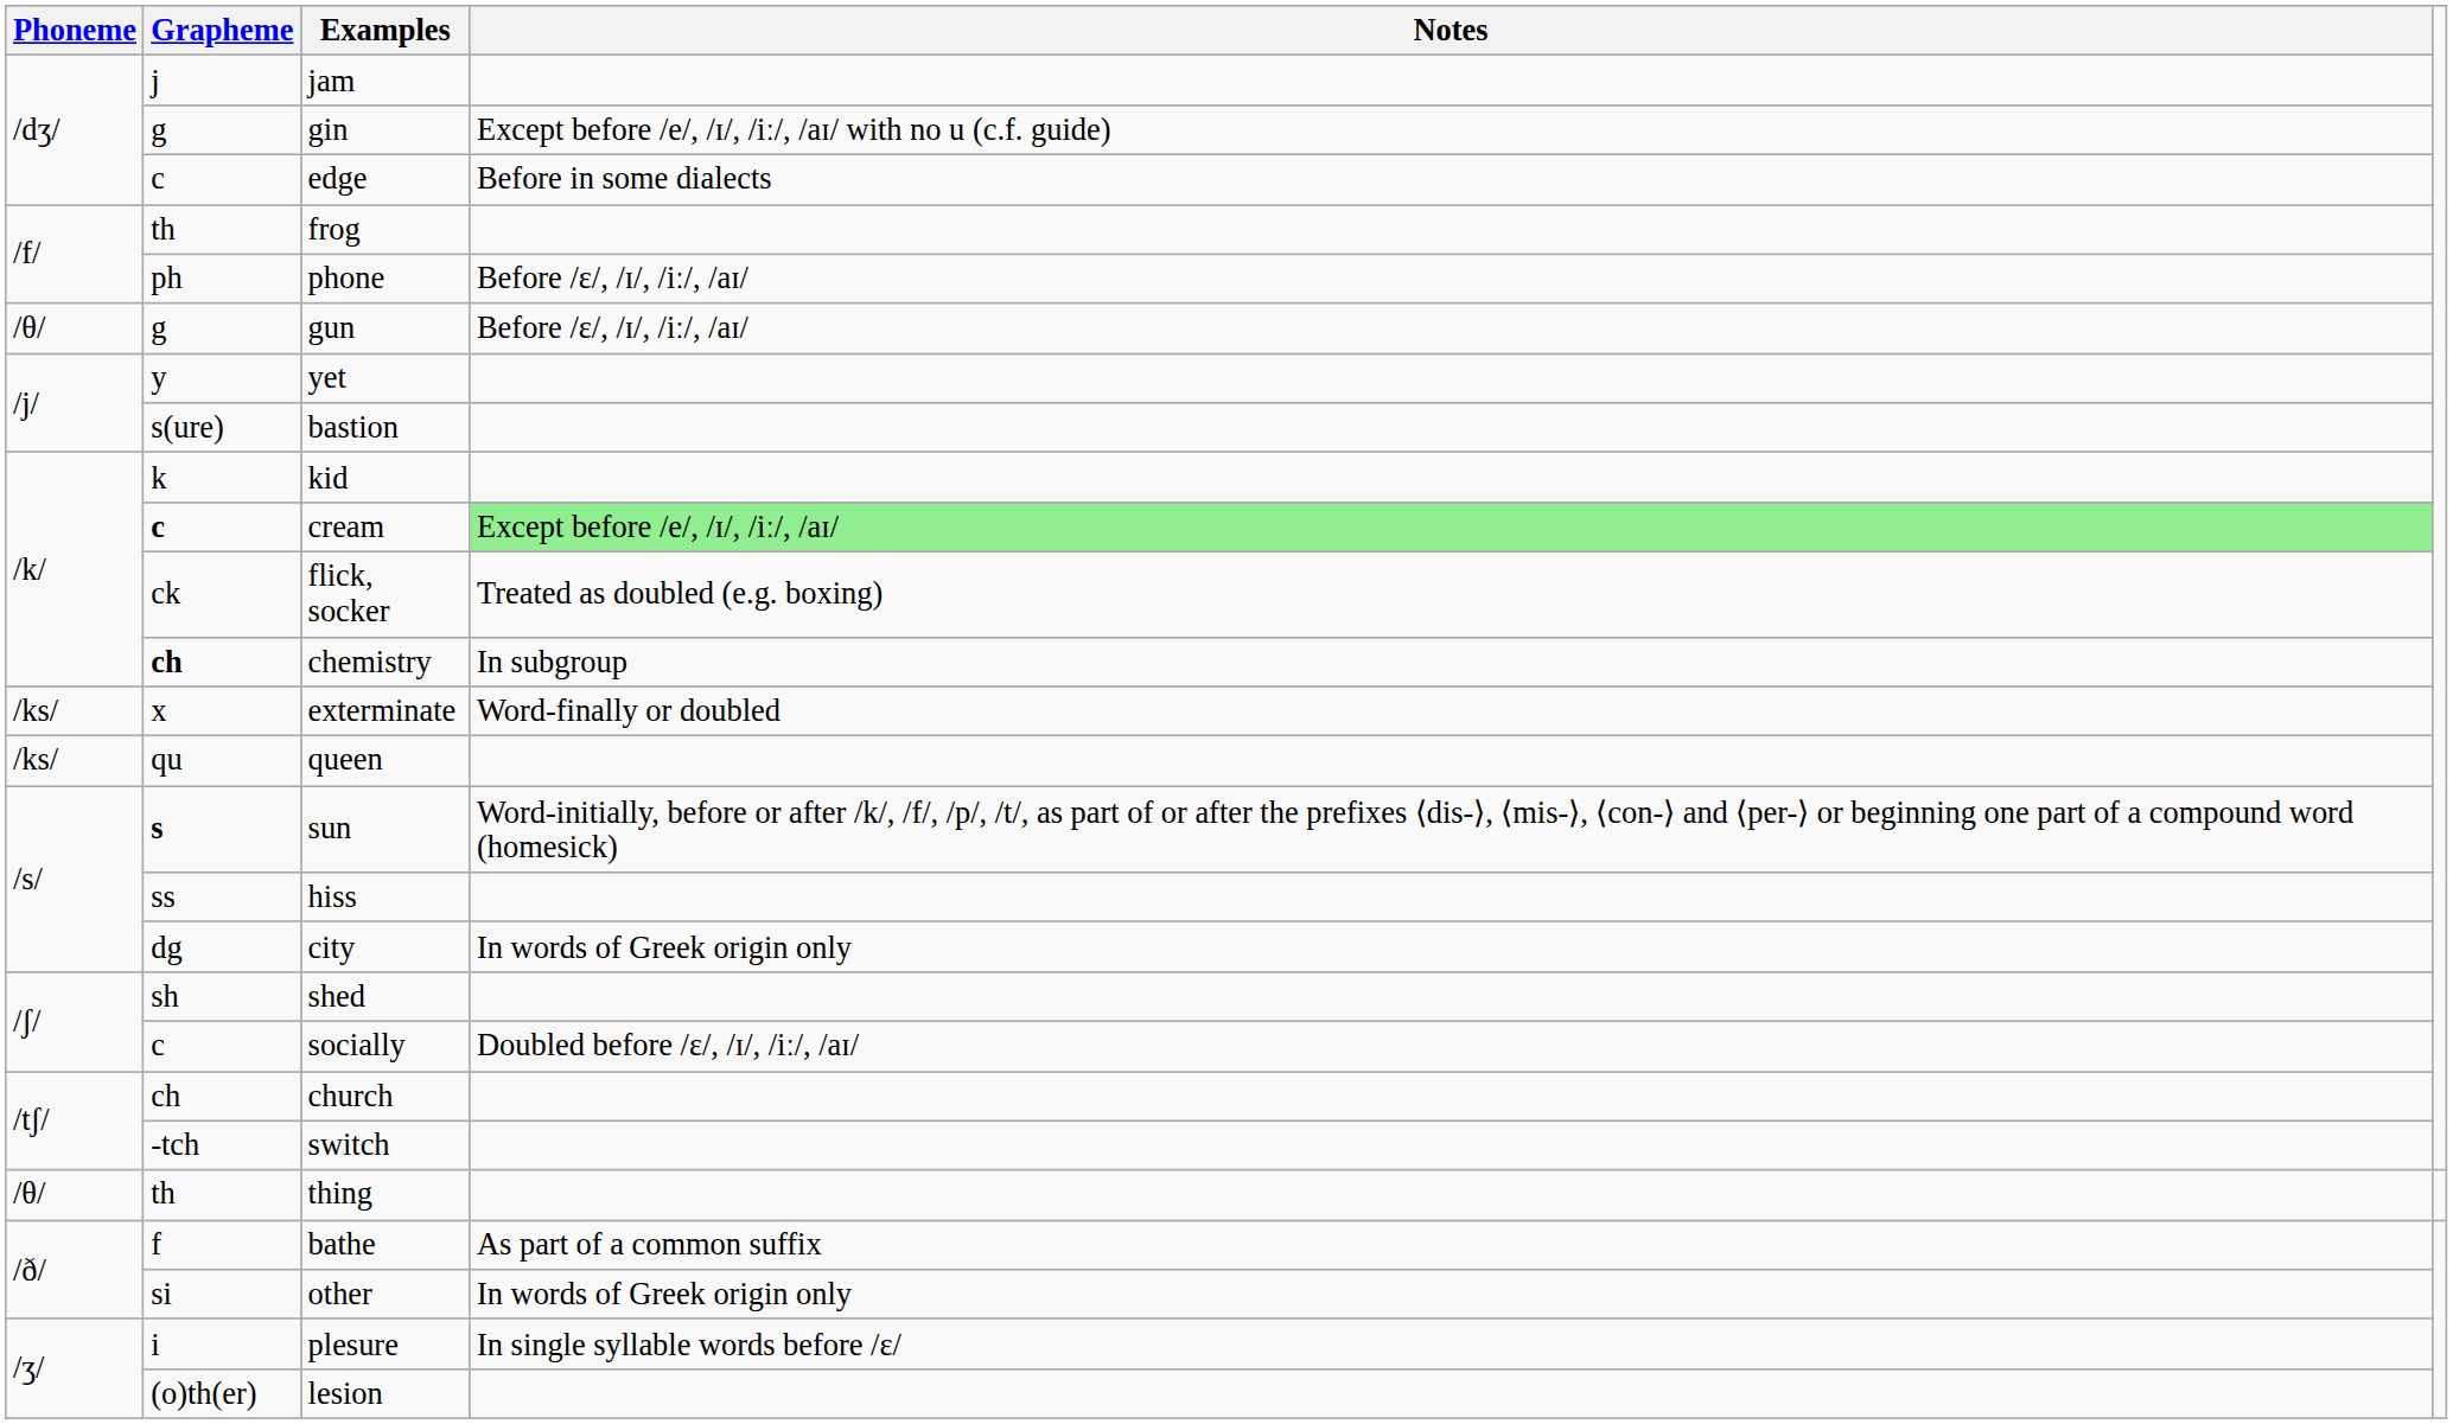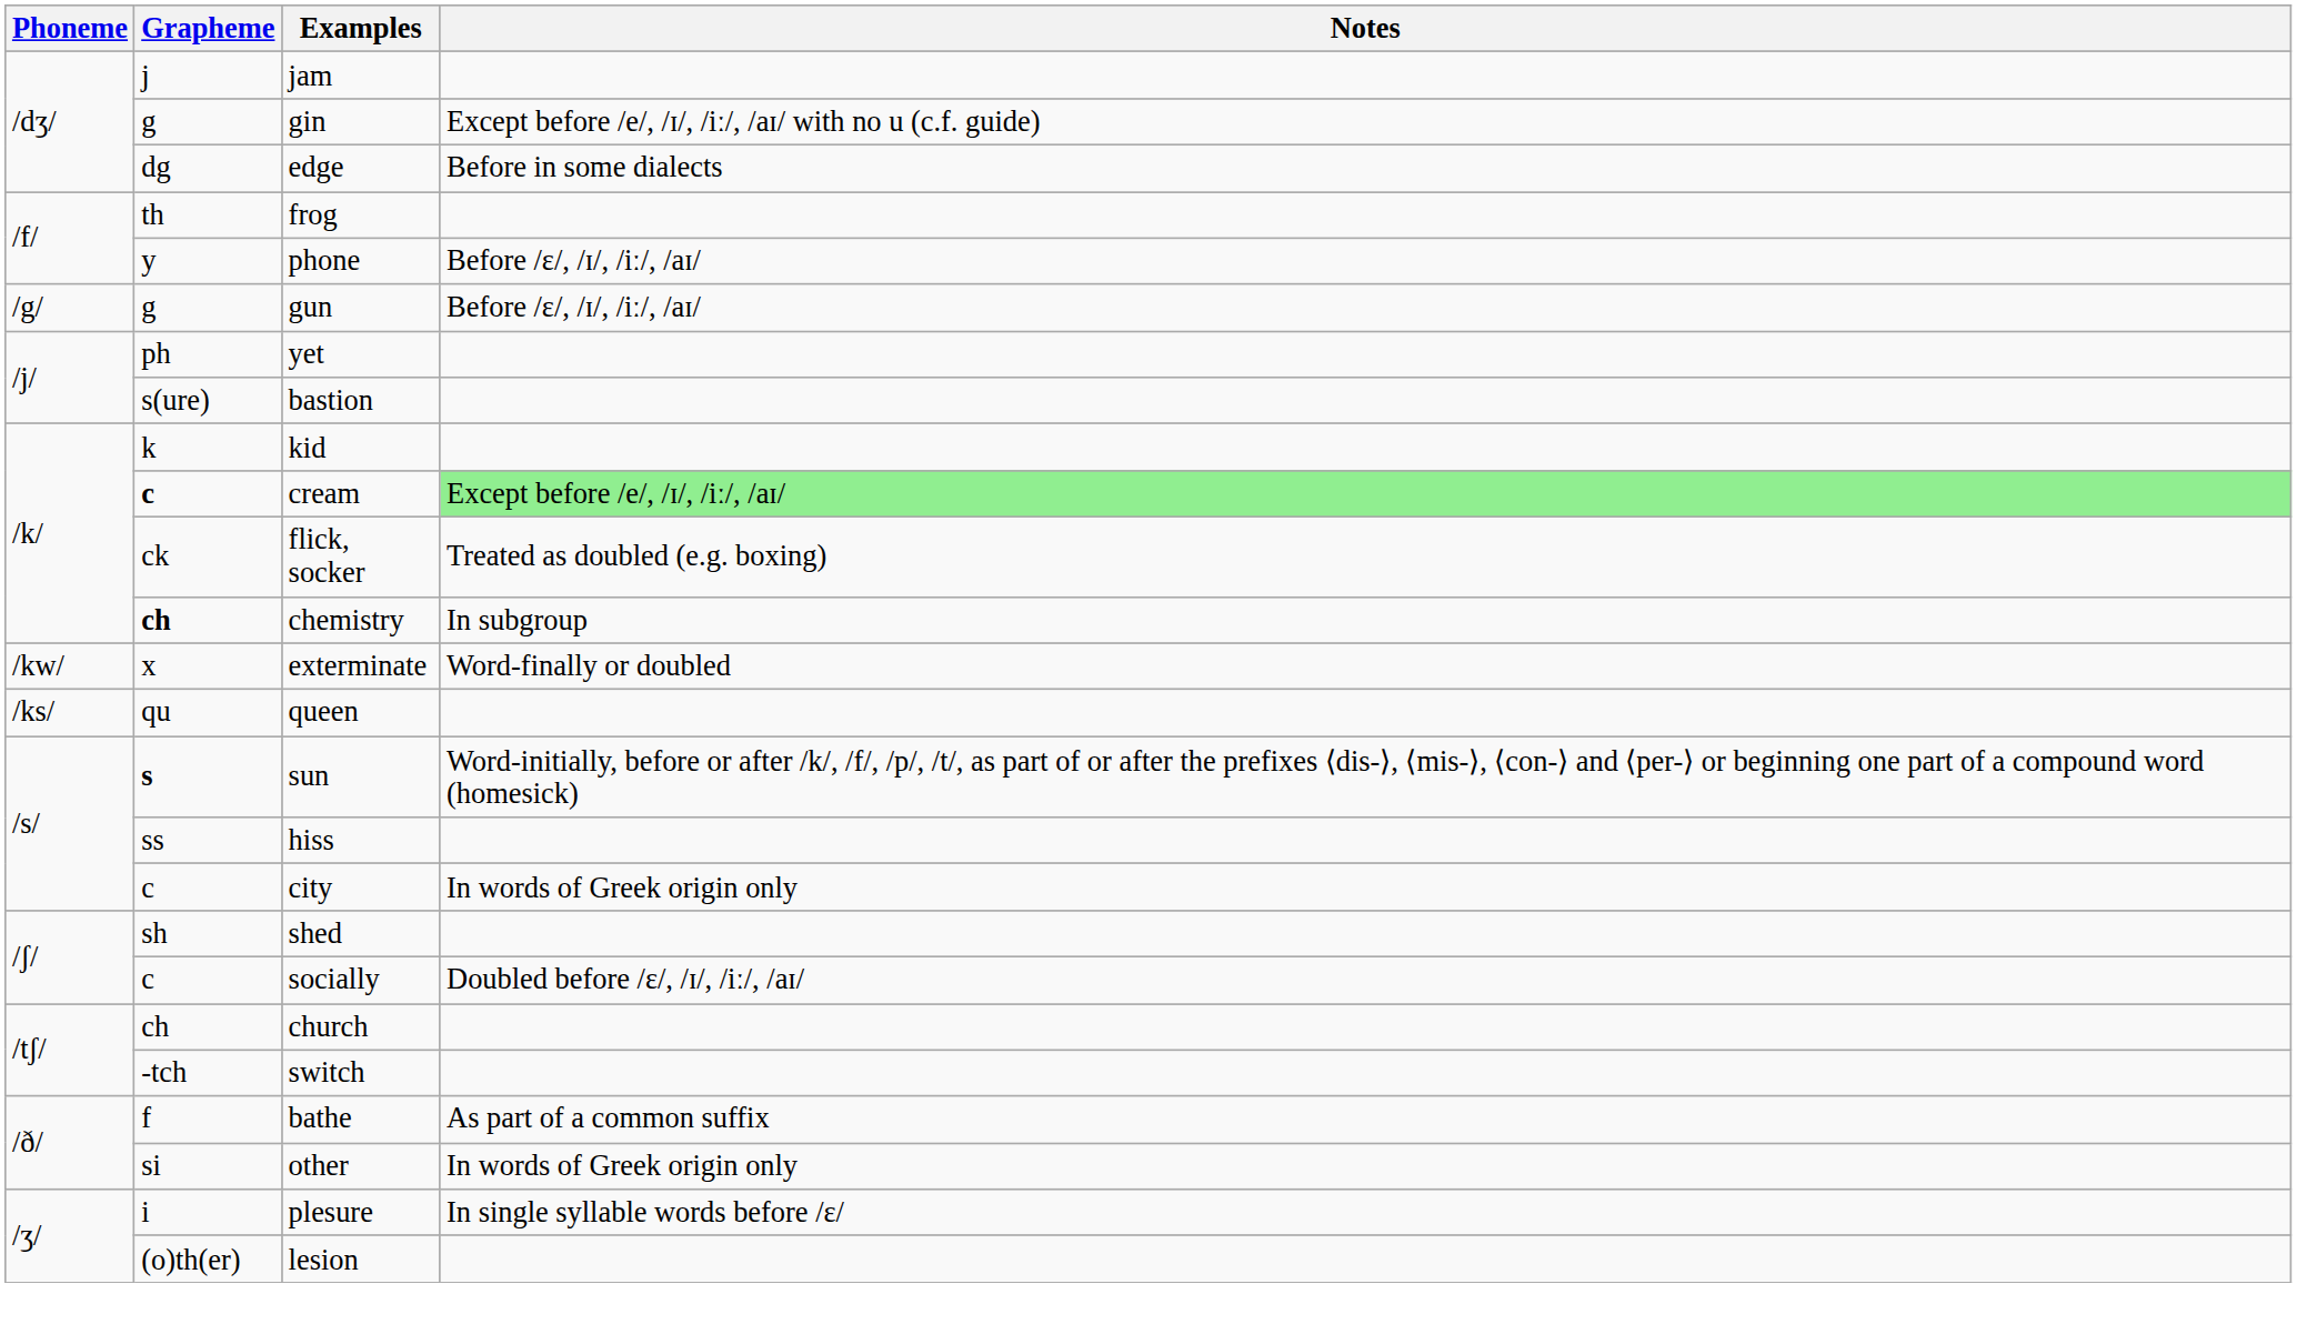edge | Grapheme: c -> dg
phone | Grapheme: ph -> y
gun | Phoneme: /θ/ -> /g/
yet | Grapheme: y -> ph
exterminate | Phoneme: /ks/ -> /kw/
city | Grapheme: dg -> c
- row: /θ/ | th | thing
